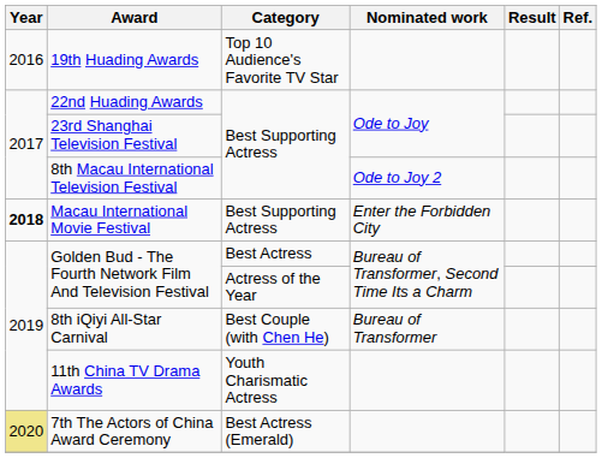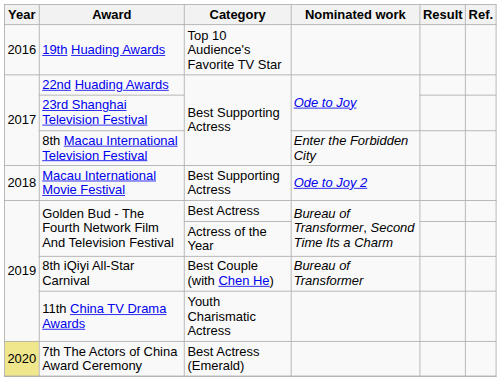8th Macau International Television Festival | Nominated work: Ode to Joy 2 -> Enter the Forbidden City
Macau International Movie Festival | Year: bold -> normal
Macau International Movie Festival | Nominated work: Enter the Forbidden City -> Ode to Joy 2
